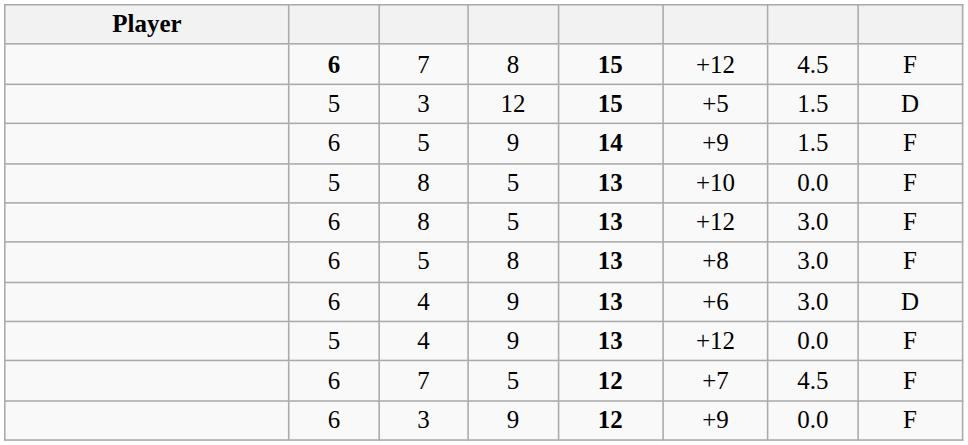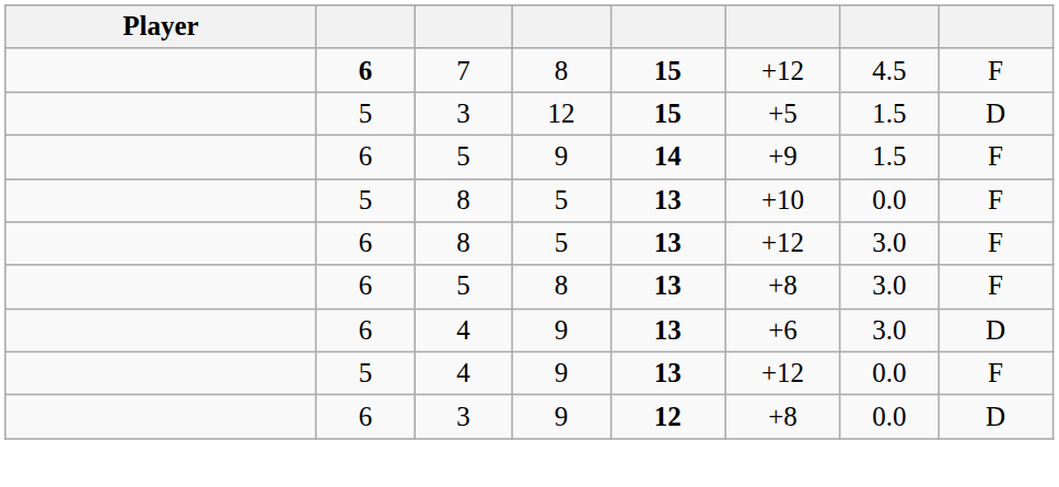- row: 6 | 7 | 5 | 12 | +7 | 4.5 | F
3 / 9 | column 6: +9 -> +8
3 / 9 | column 8: F -> D
